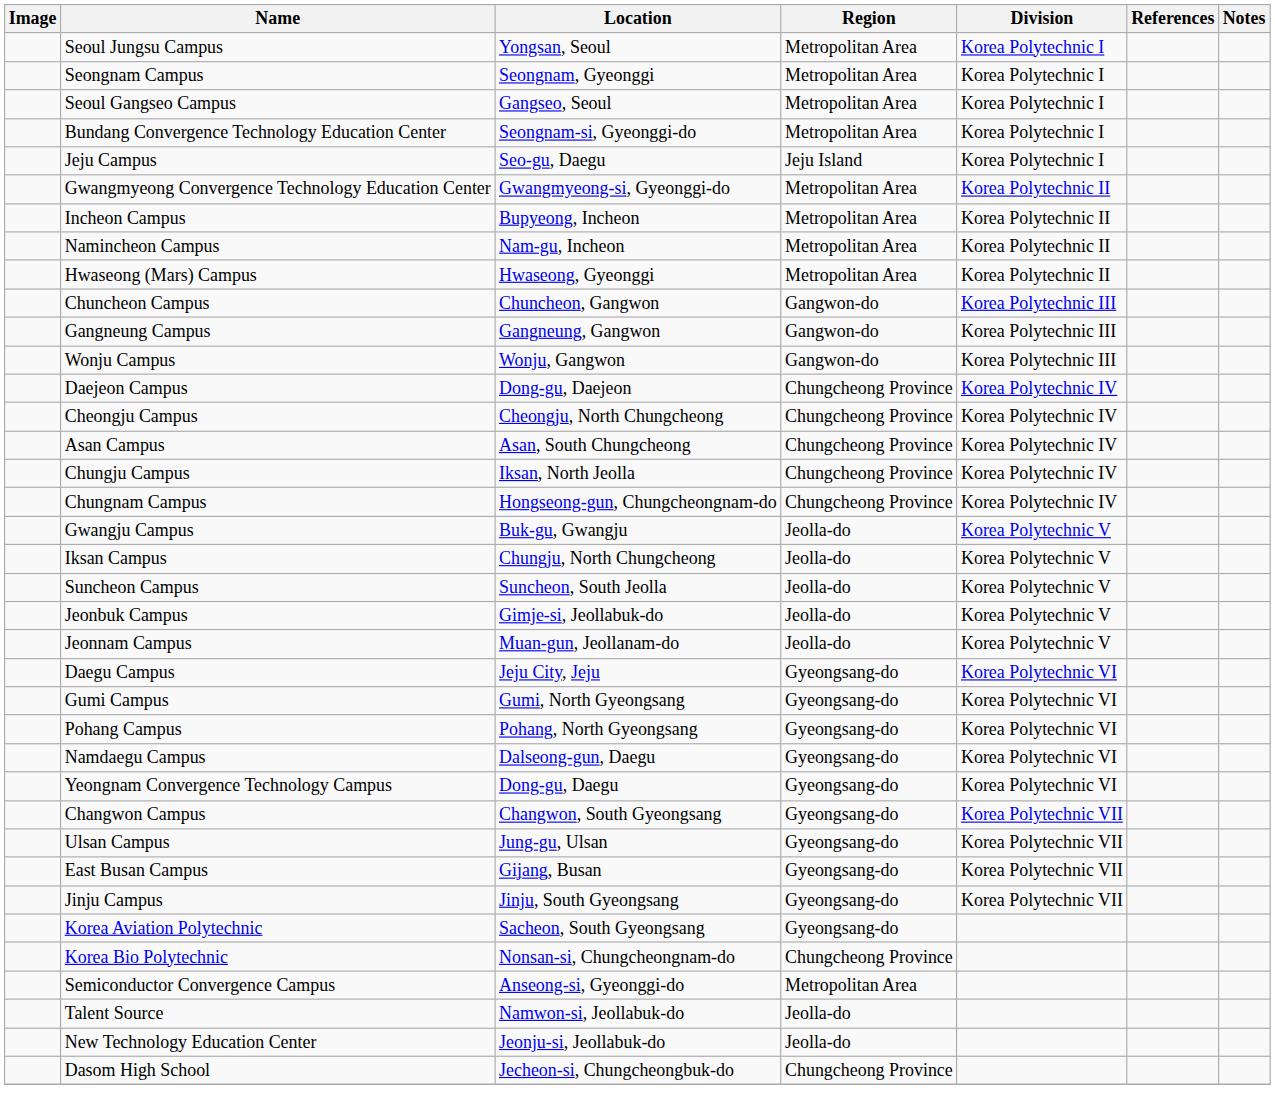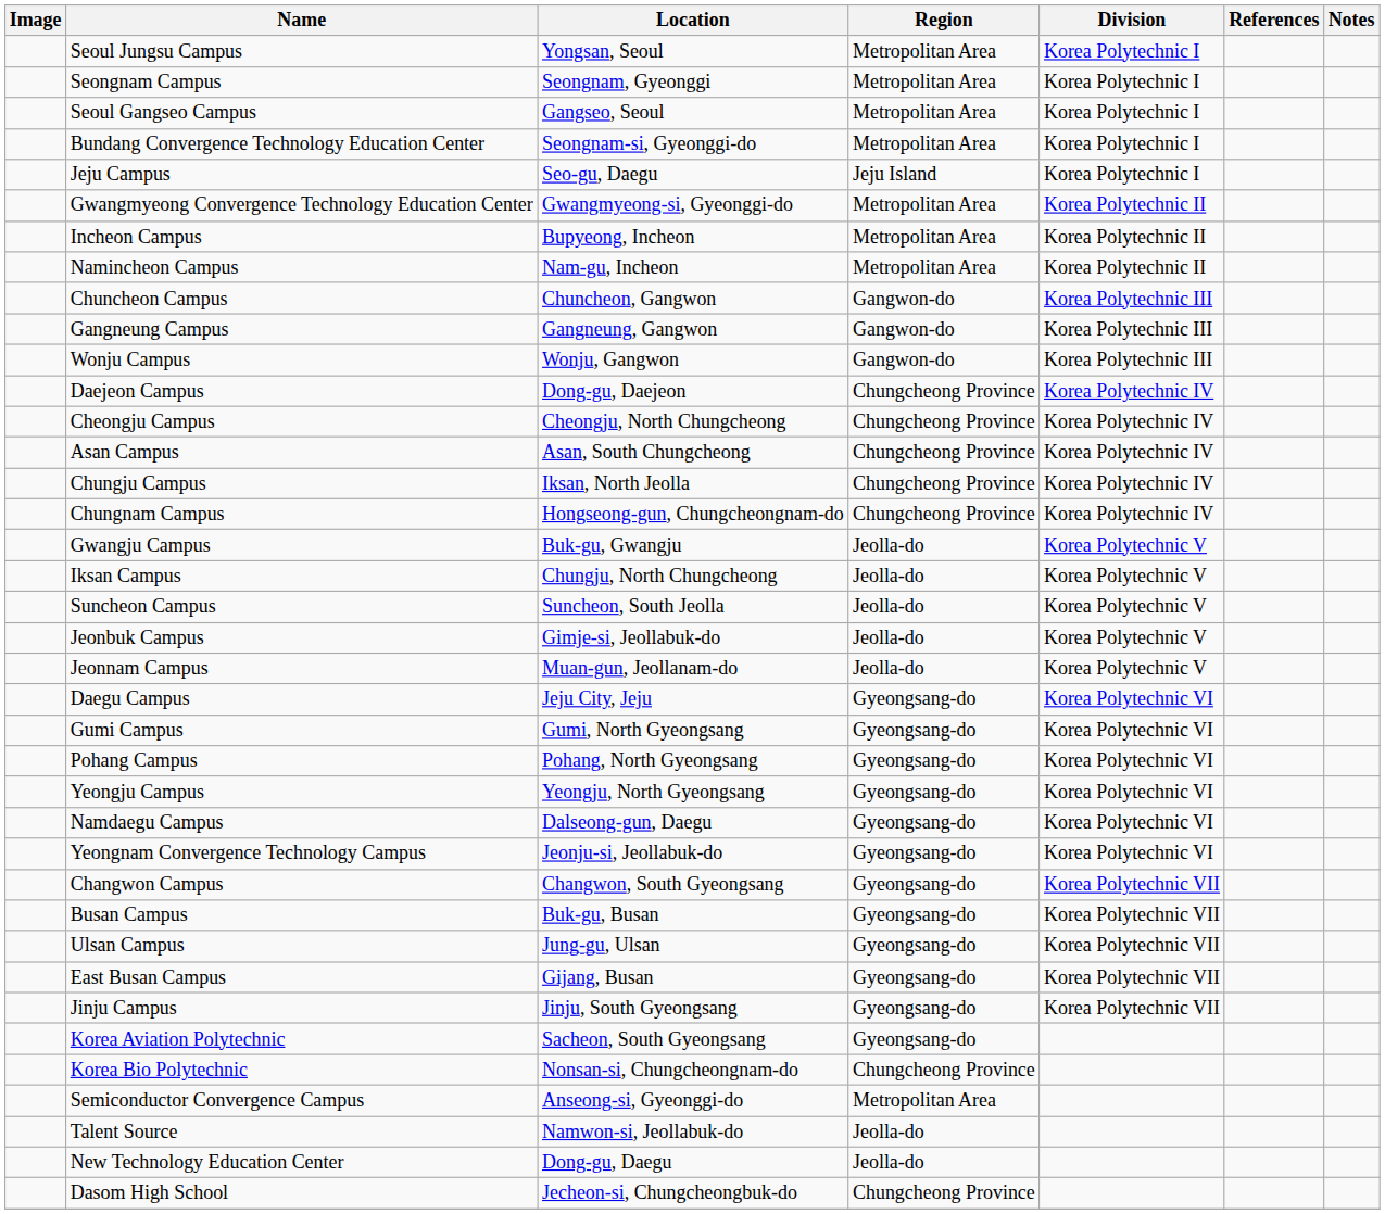- row: Hwaseong (Mars) Campus | Hwaseong, Gyeonggi | Metropolitan Area | Korea Polytechnic II
+ row: Yeongju Campus | Yeongju, North Gyeongsang | Gyeongsang-do | Korea Polytechnic VI
Yeongnam Convergence Technology Campus | Location: Dong-gu, Daegu -> Jeonju-si, Jeollabuk-do
+ row: Busan Campus | Buk-gu, Busan | Gyeongsang-do | Korea Polytechnic VII
New Technology Education Center | Location: Jeonju-si, Jeollabuk-do -> Dong-gu, Daegu
